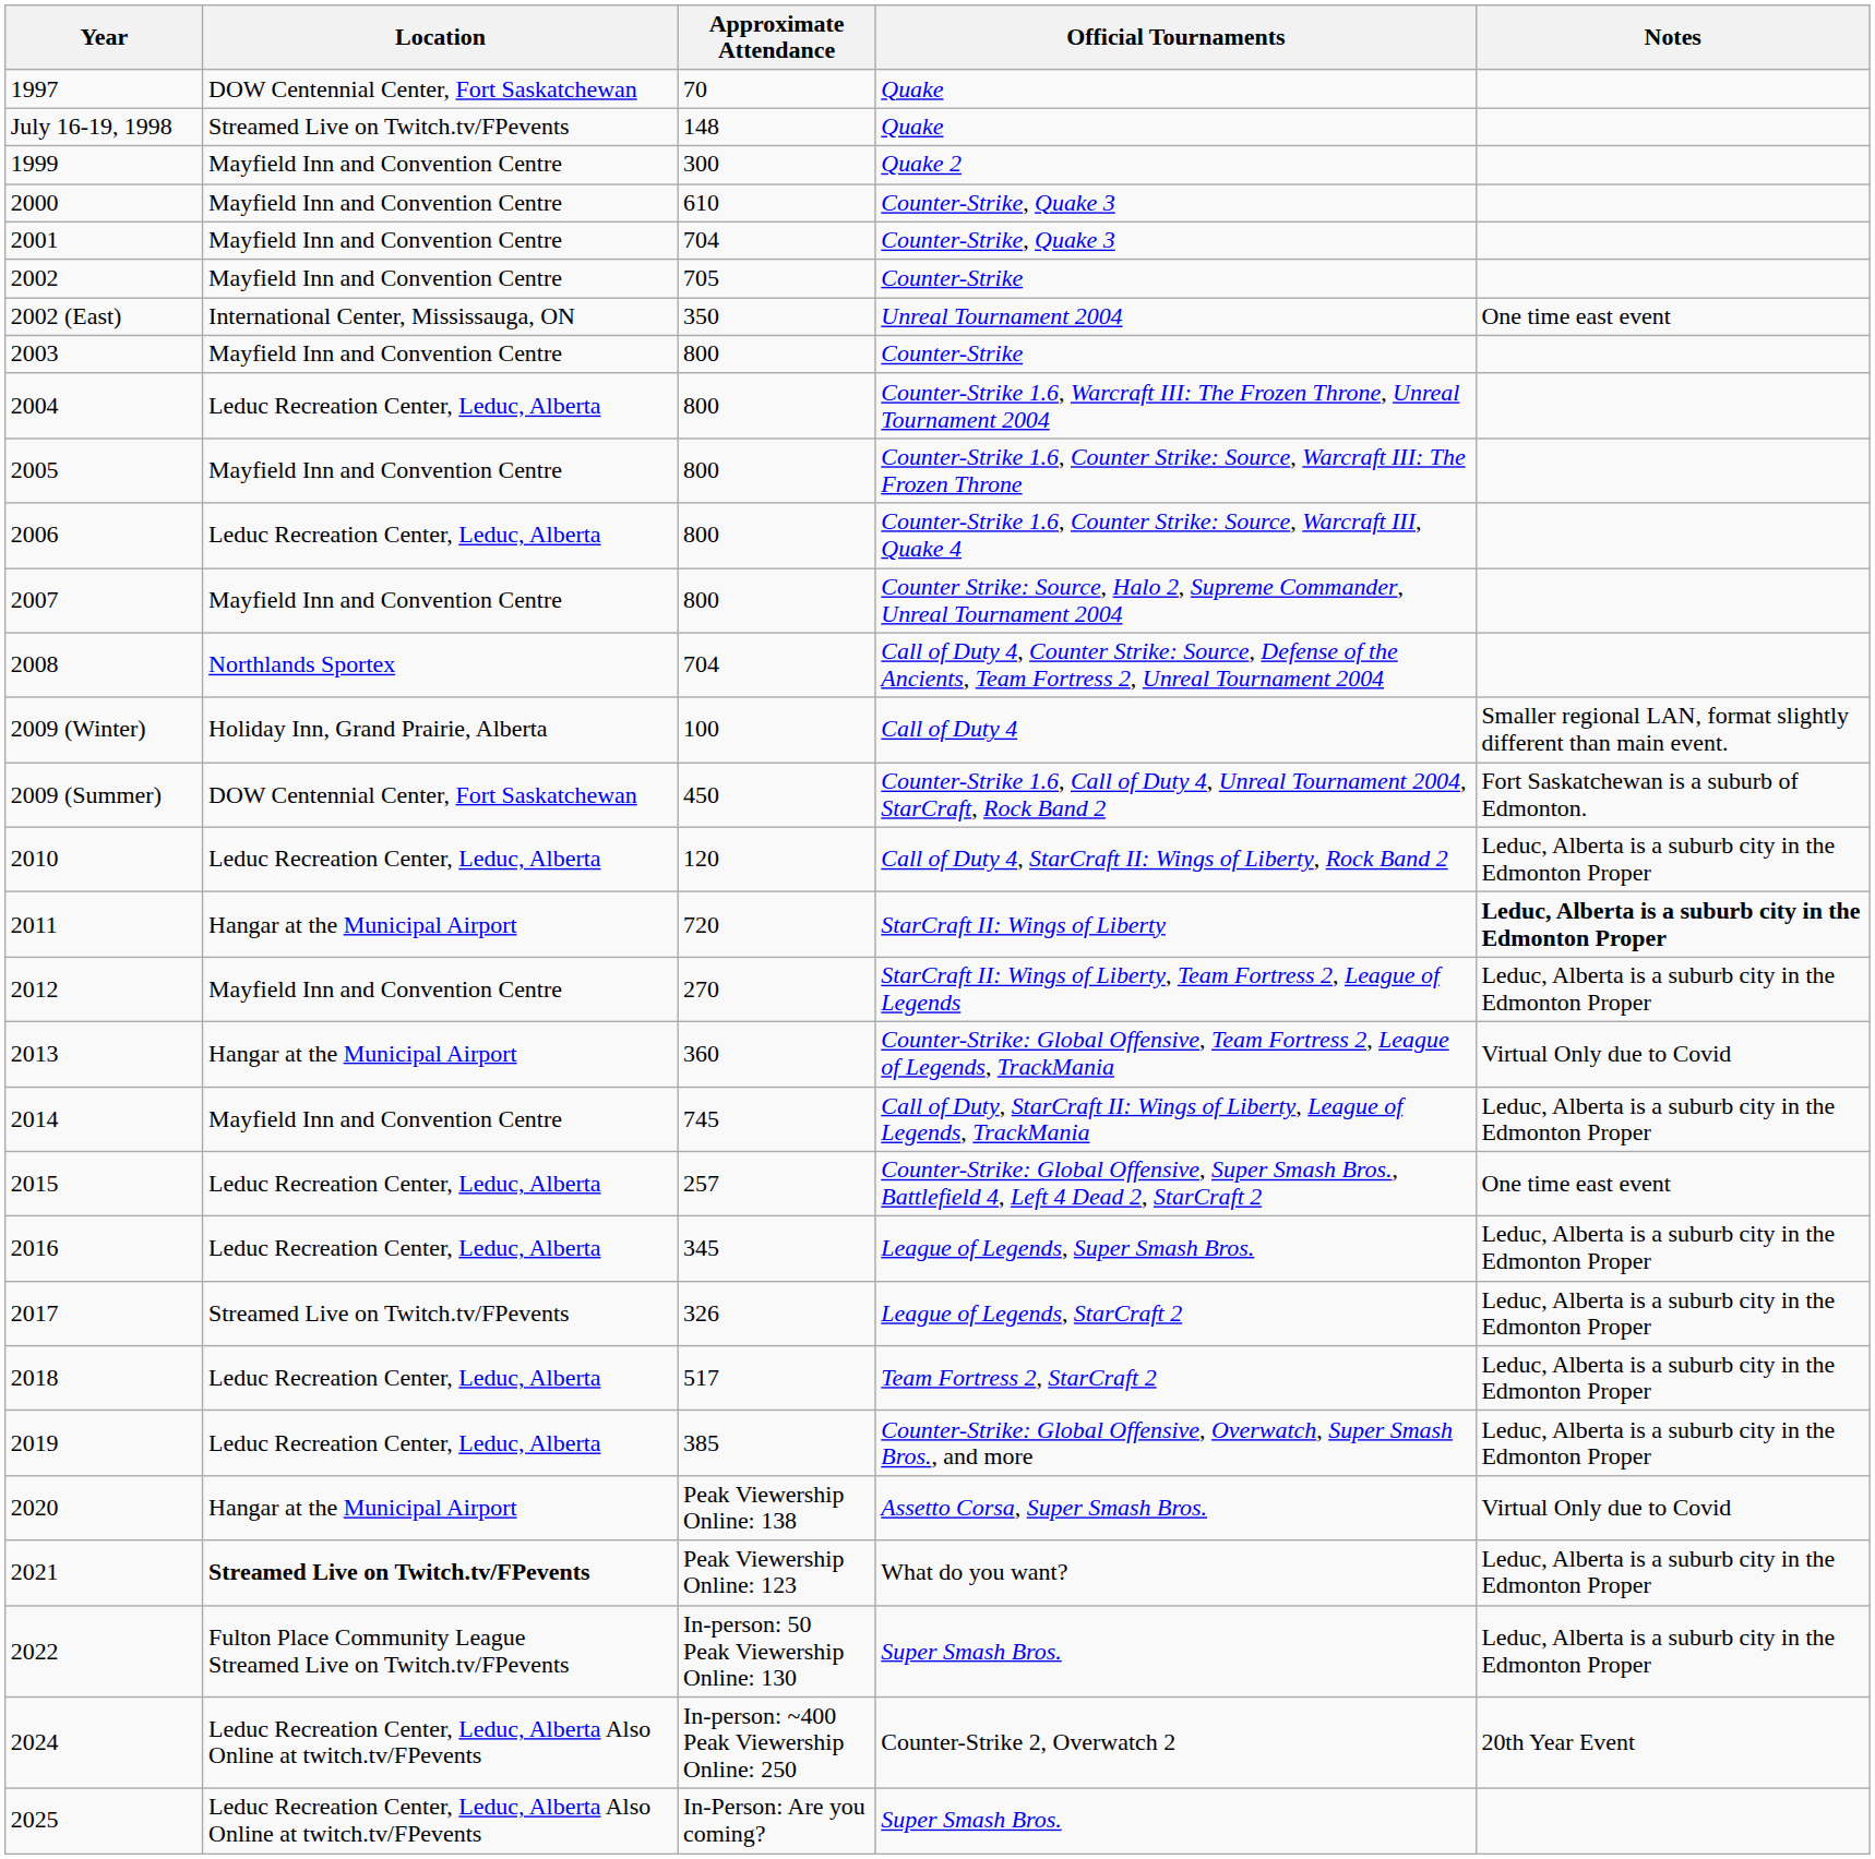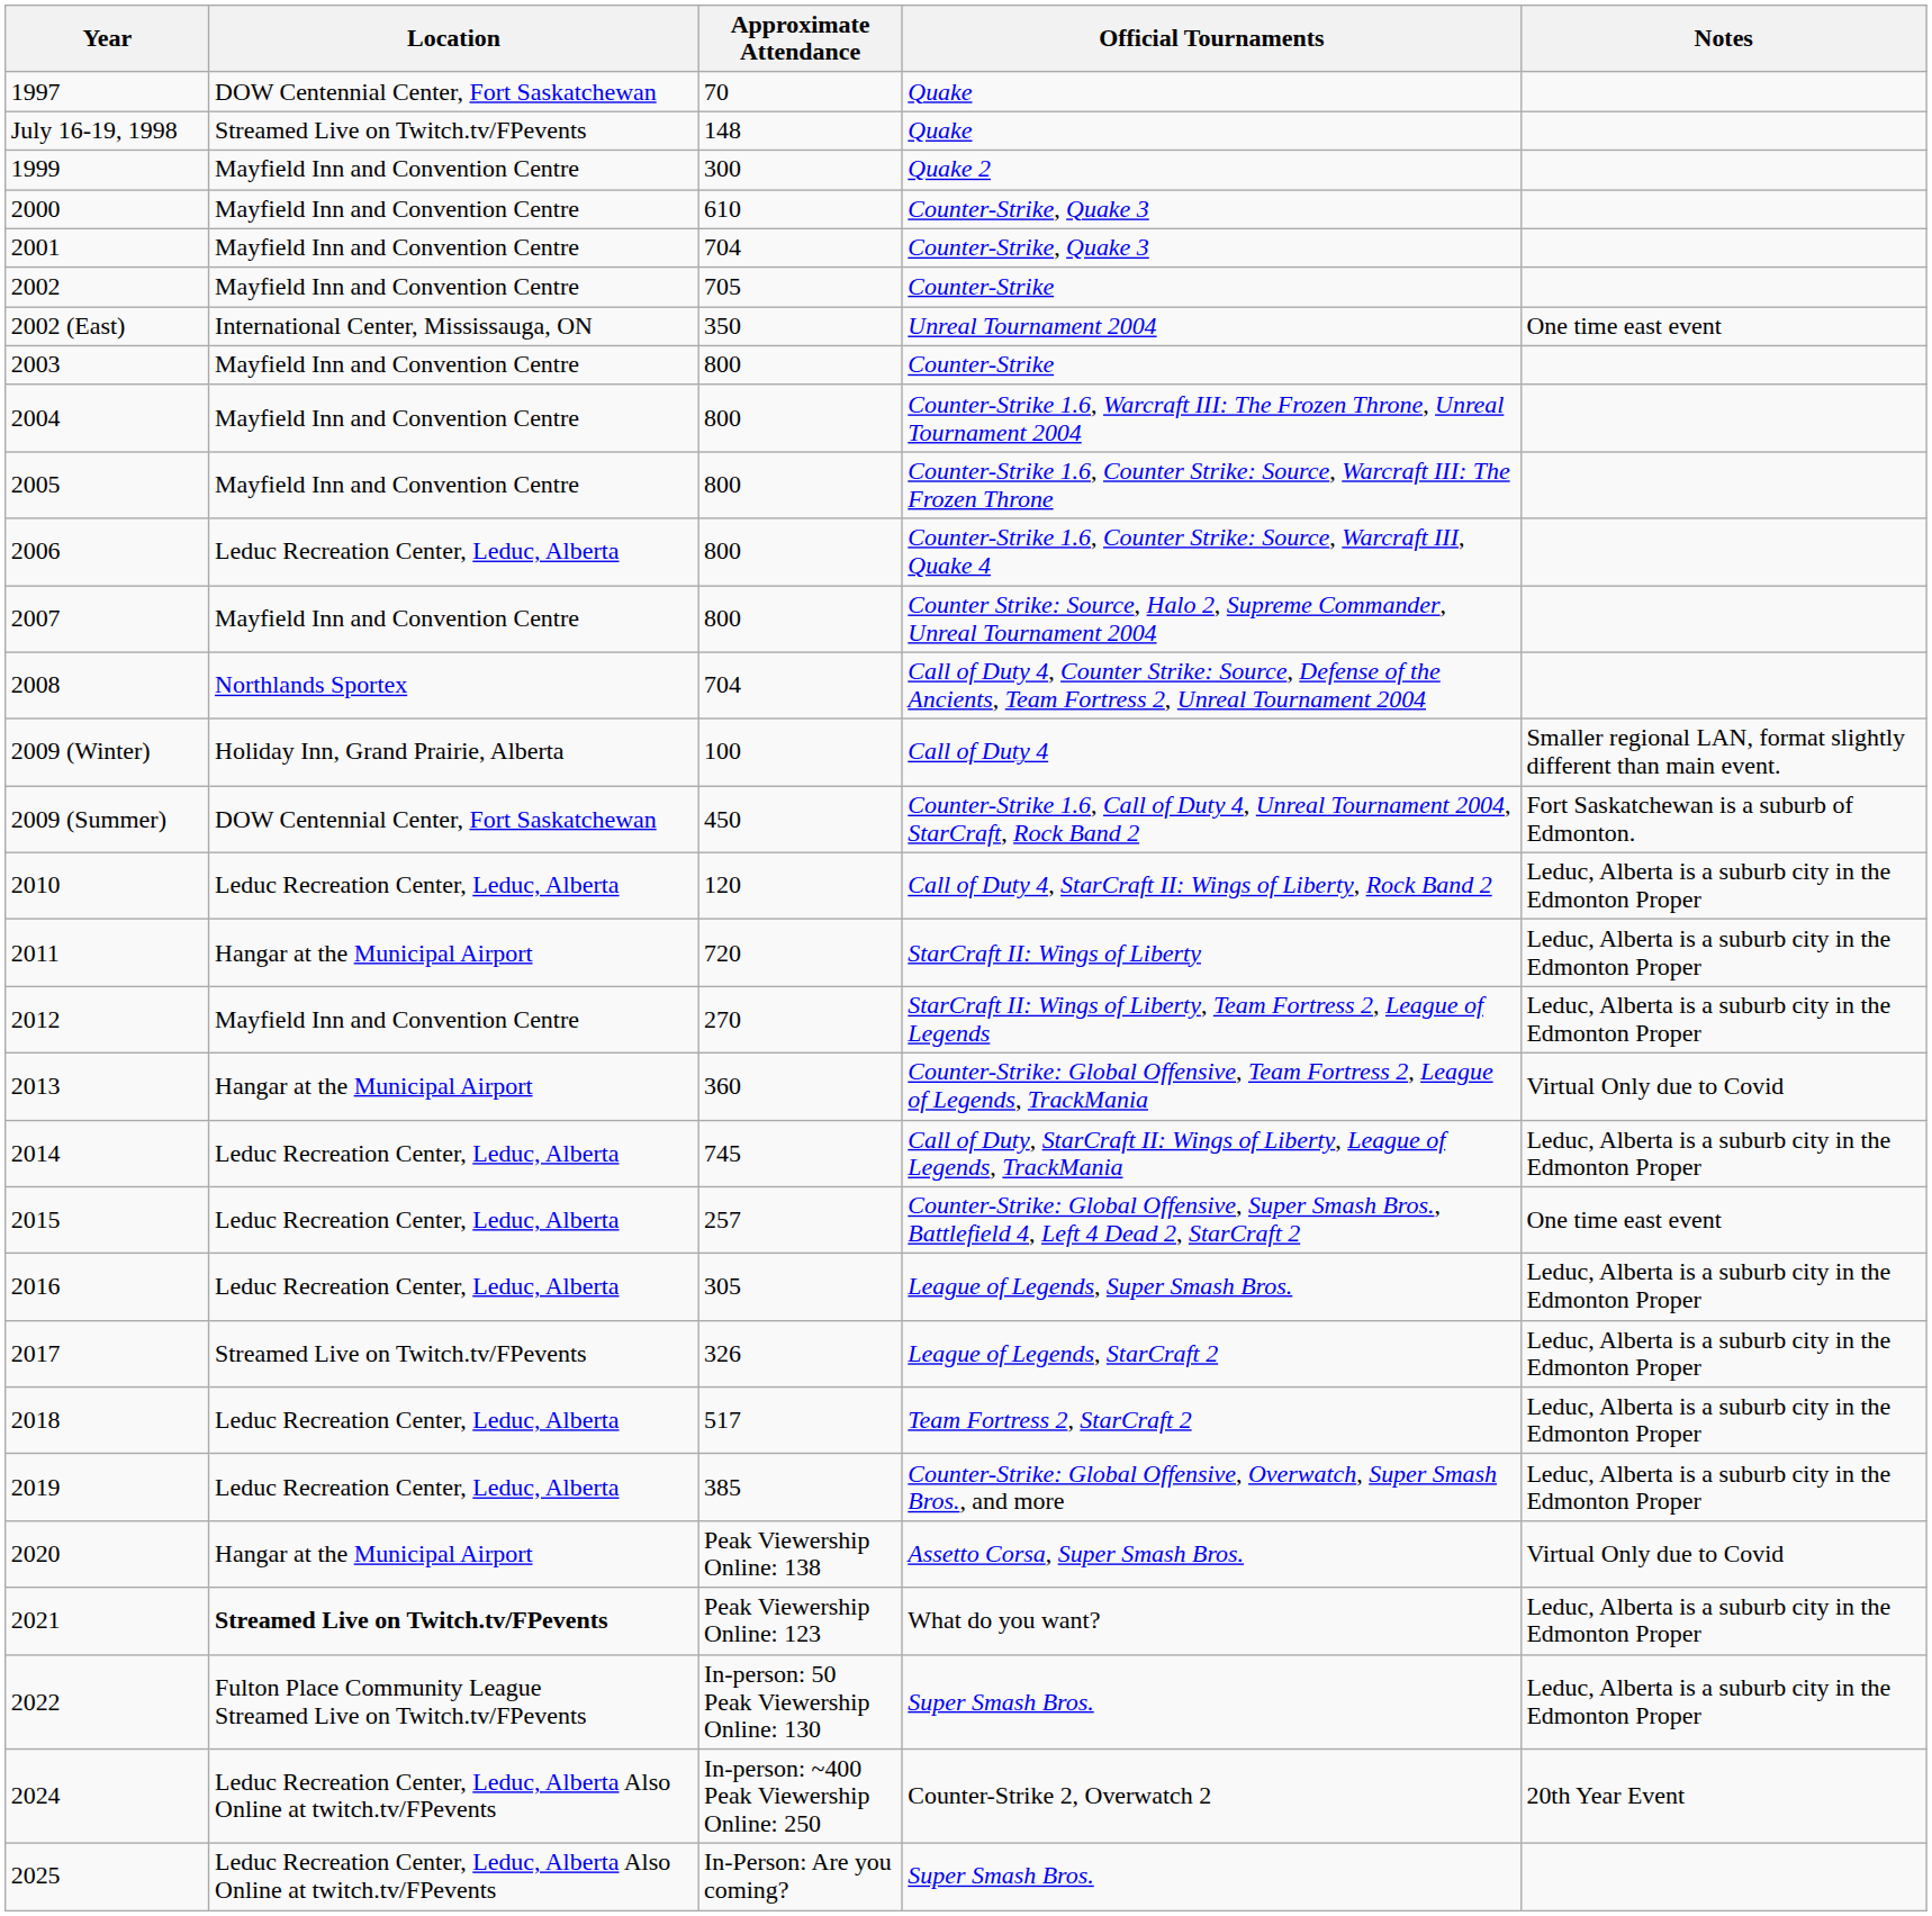2004 | Location: Leduc Recreation Center, Leduc, Alberta -> Mayfield Inn and Convention Centre
2011 | Notes: bold -> normal
2014 | Location: Mayfield Inn and Convention Centre -> Leduc Recreation Center, Leduc, Alberta
2016 | Approximate Attendance: 345 -> 305
